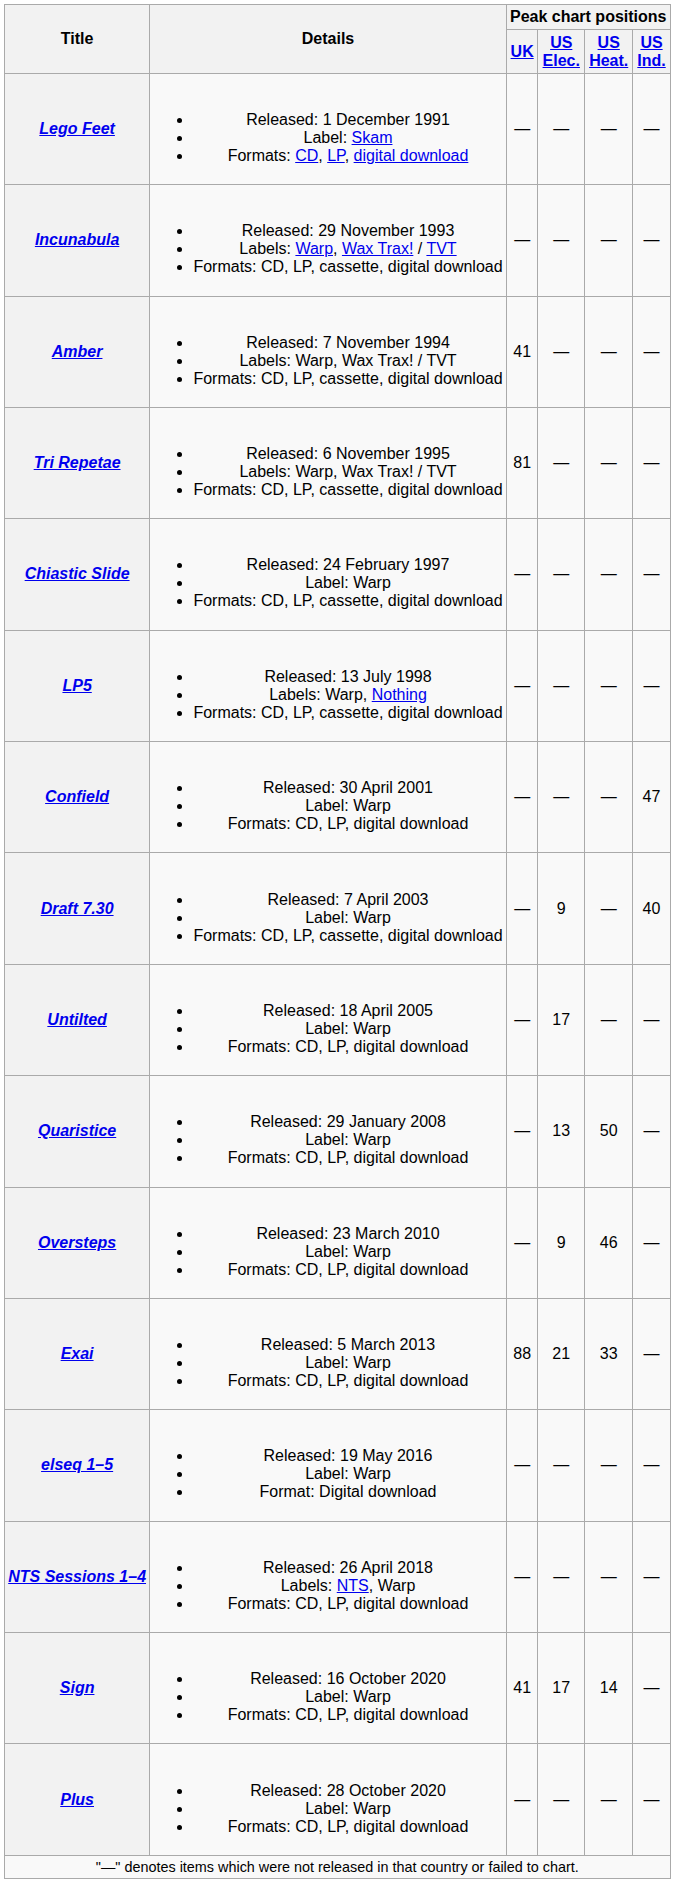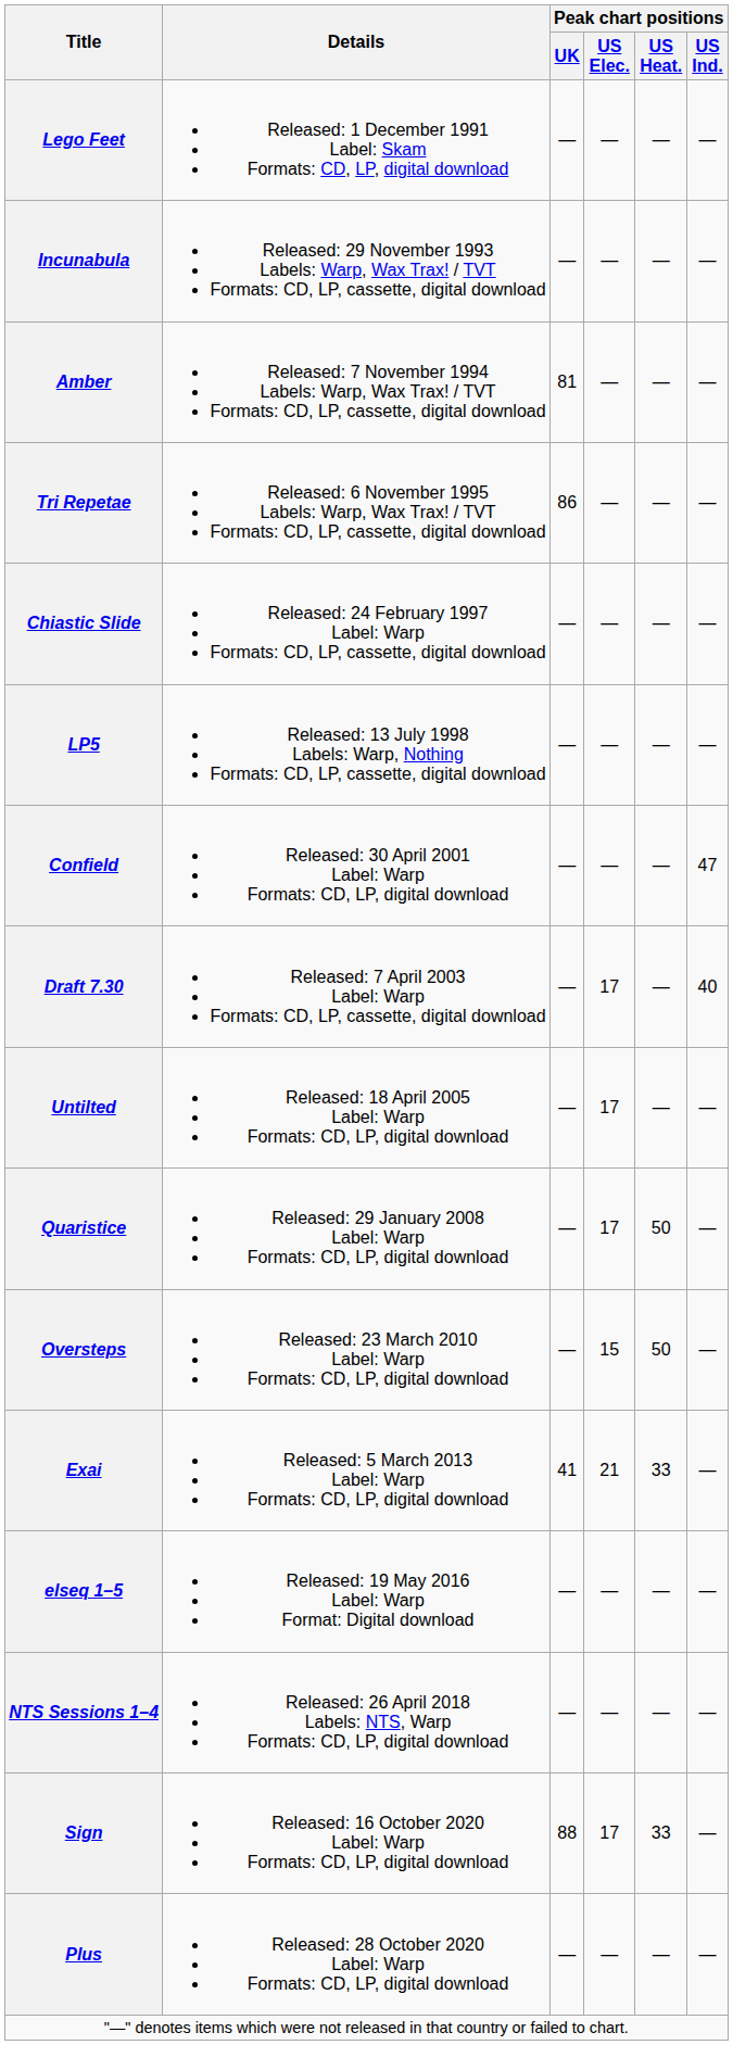Amber | Peak chart positions / UK: 41 -> 81
Tri Repetae | Peak chart positions / UK: 81 -> 86
Draft 7.30 | Peak chart positions / US Elec.: 9 -> 17
Quaristice | Peak chart positions / US Elec.: 13 -> 17
Oversteps | Peak chart positions / US Elec.: 9 -> 15
Oversteps | Peak chart positions / US Heat.: 46 -> 50
Exai | Peak chart positions / UK: 88 -> 41
Sign | Peak chart positions / UK: 41 -> 88
Sign | Peak chart positions / US Heat.: 14 -> 33
